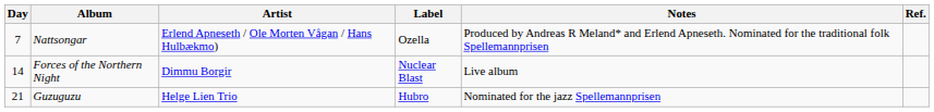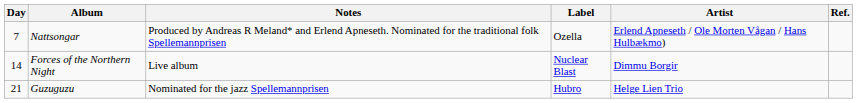columns swapped: Artist <-> Notes
